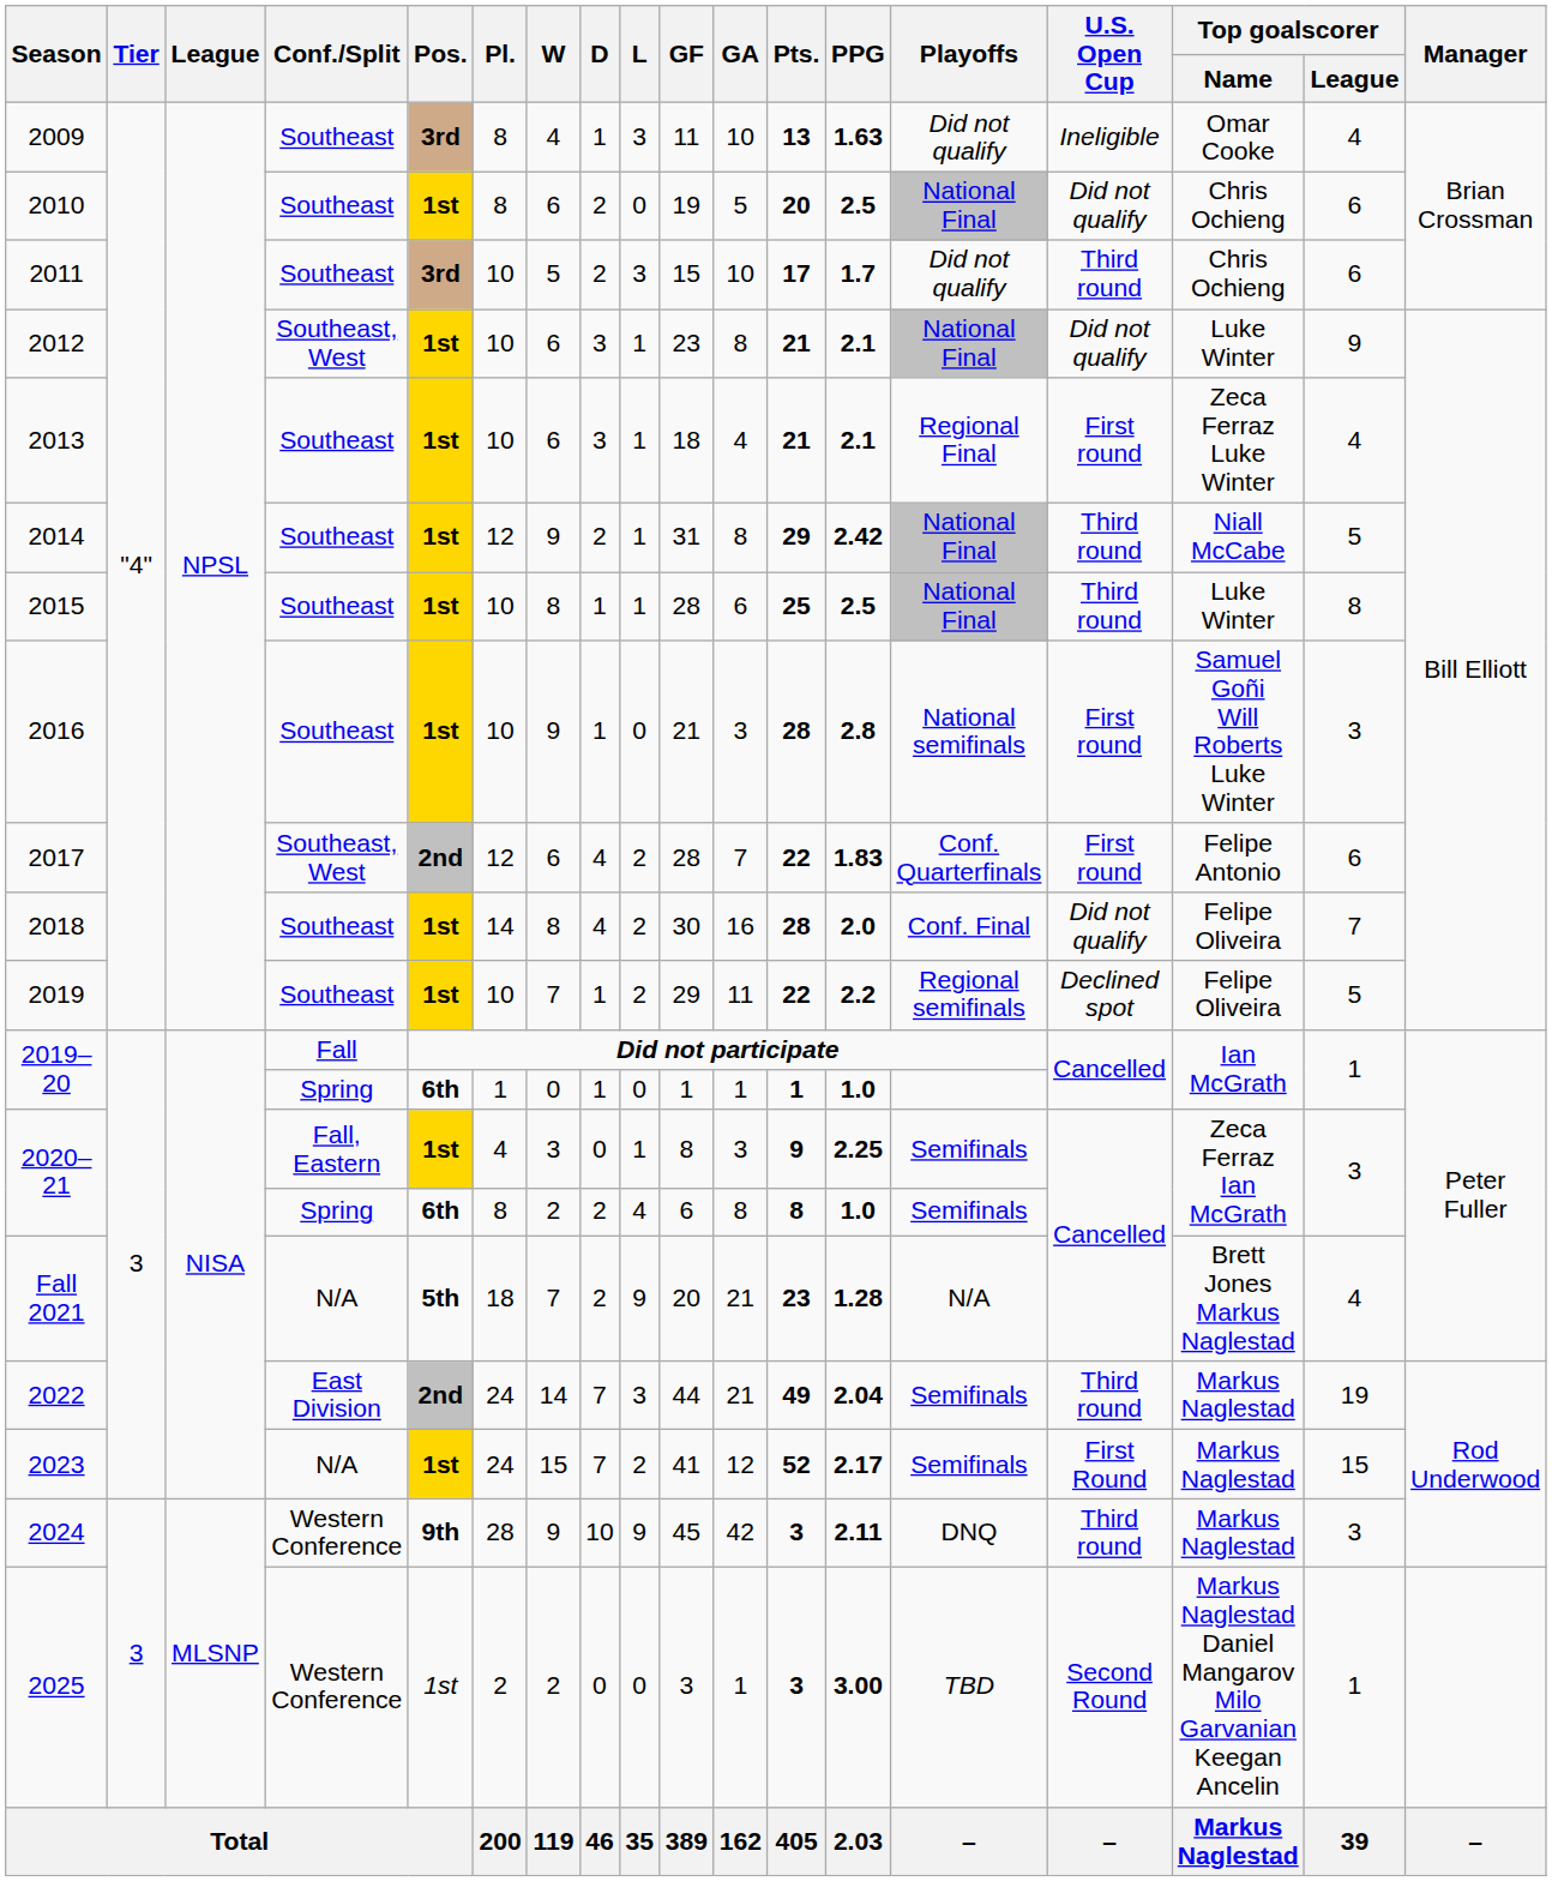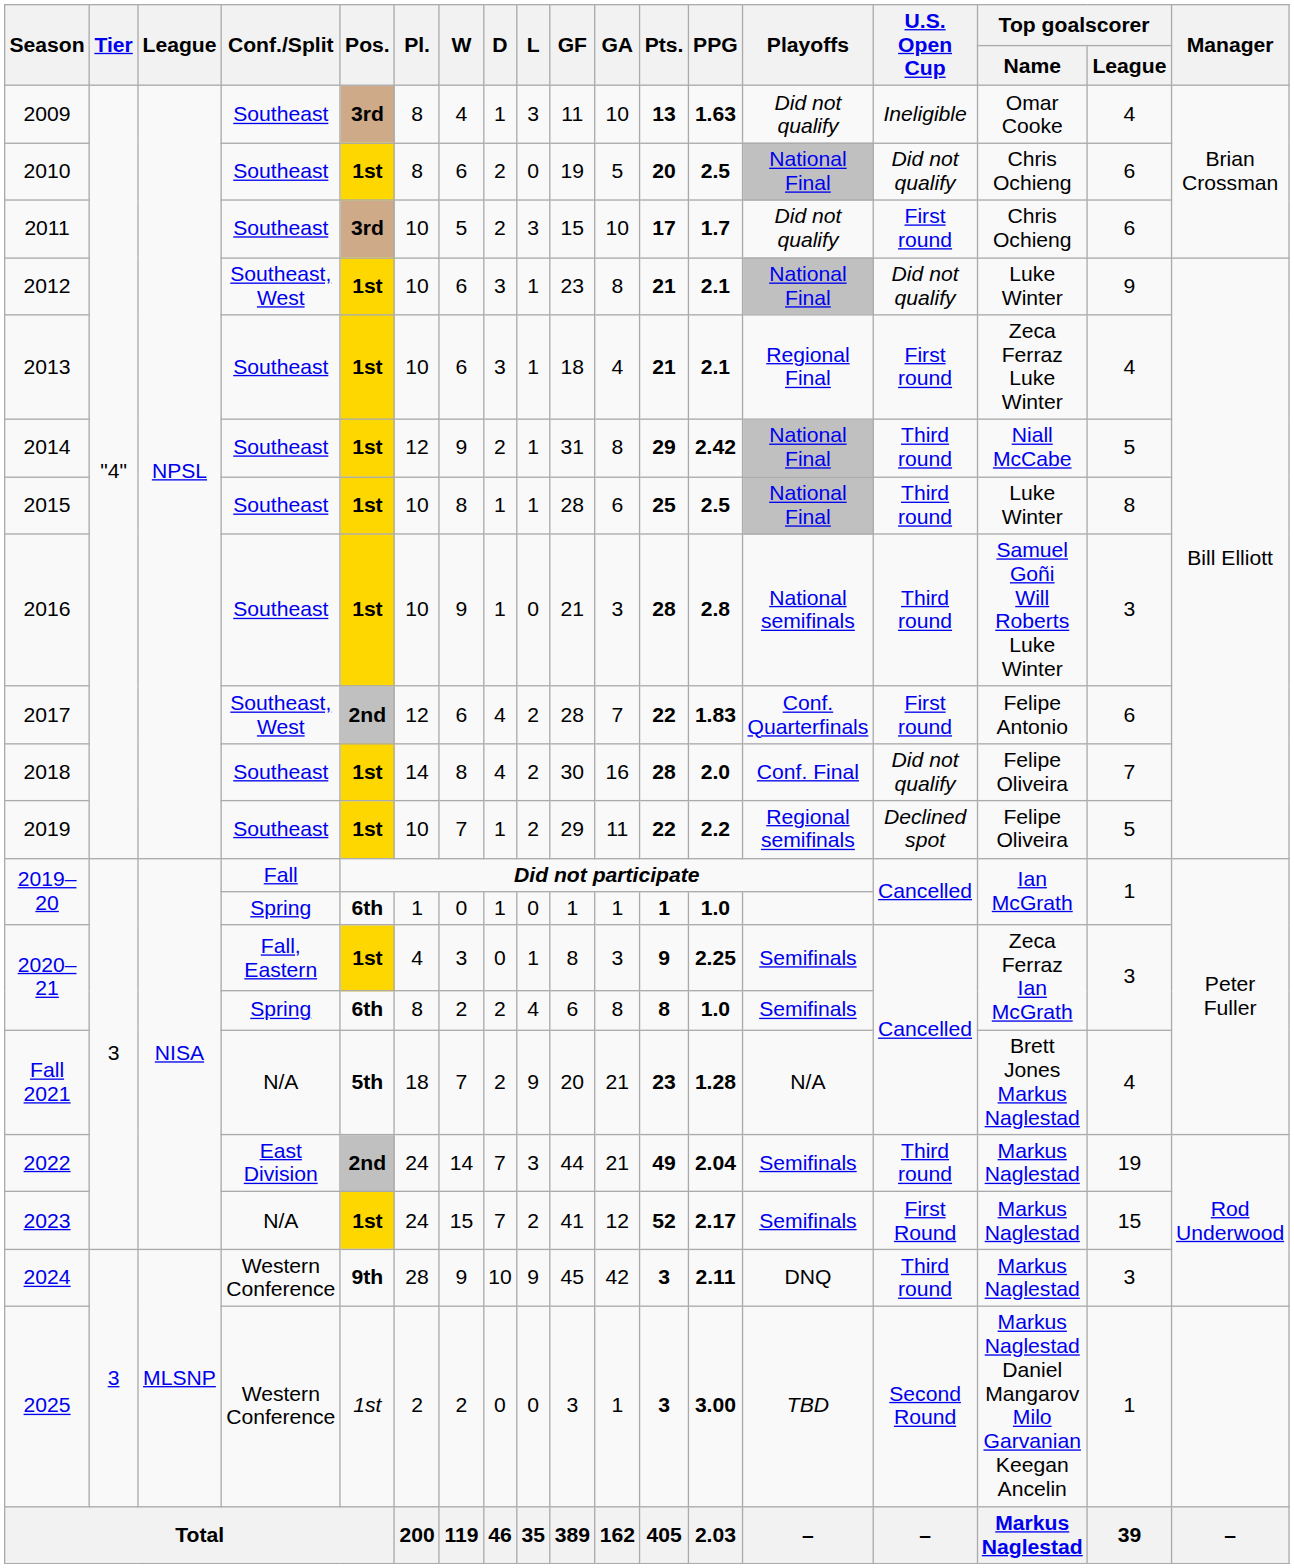2011 | U.S. Open Cup: Third round -> First round
2016 | U.S. Open Cup: First round -> Third round
